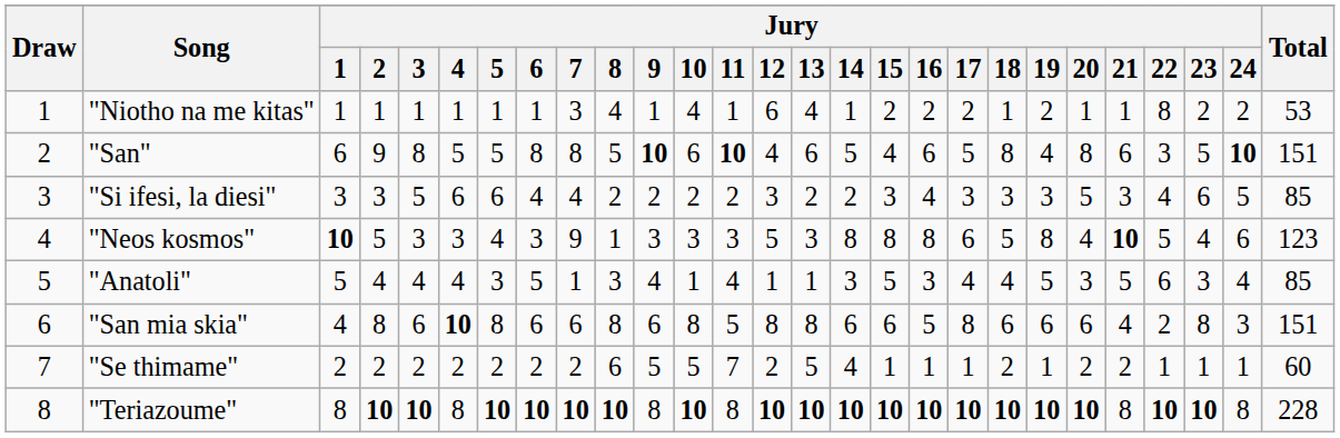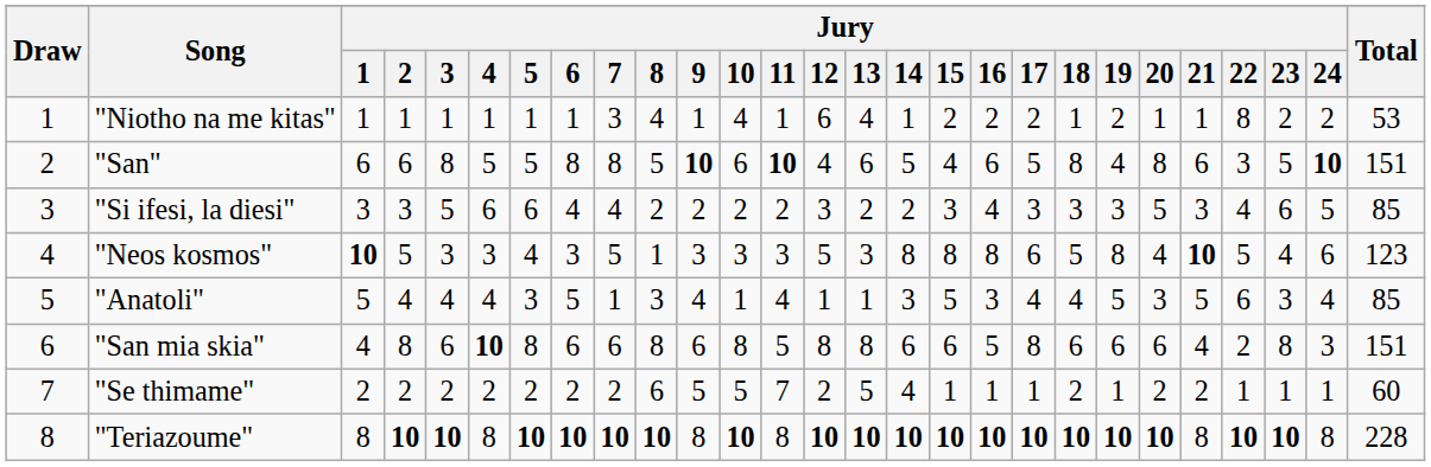"San" | Jury / 2: 9 -> 6
"Neos kosmos" | Jury / 7: 9 -> 5
